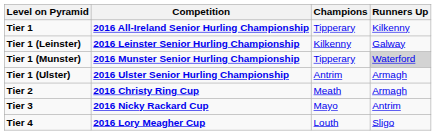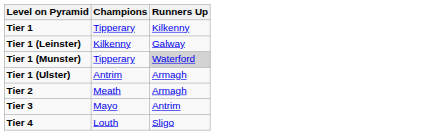- column: Competition | 2016 All-Ireland Senior Hurling Championship | 2016 Leinster Senior Hurling Championship | 2016 Munster Senior Hurling Championship | 2016 Ulster Senior Hurling Championship | 2016 Christy Ring Cup | 2016 Nicky Rackard Cup | 2016 Lory Meagher Cup
